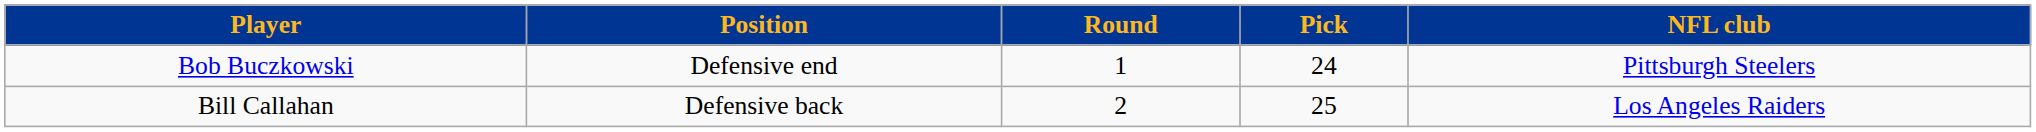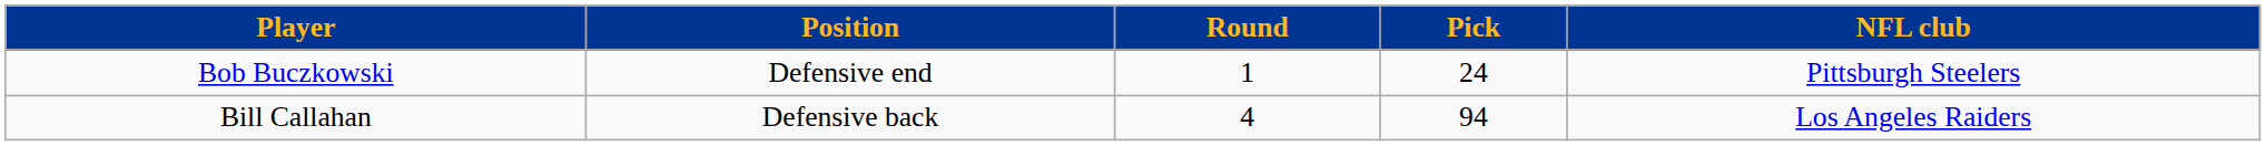Bill Callahan | Round: 2 -> 4
Bill Callahan | Pick: 25 -> 94
